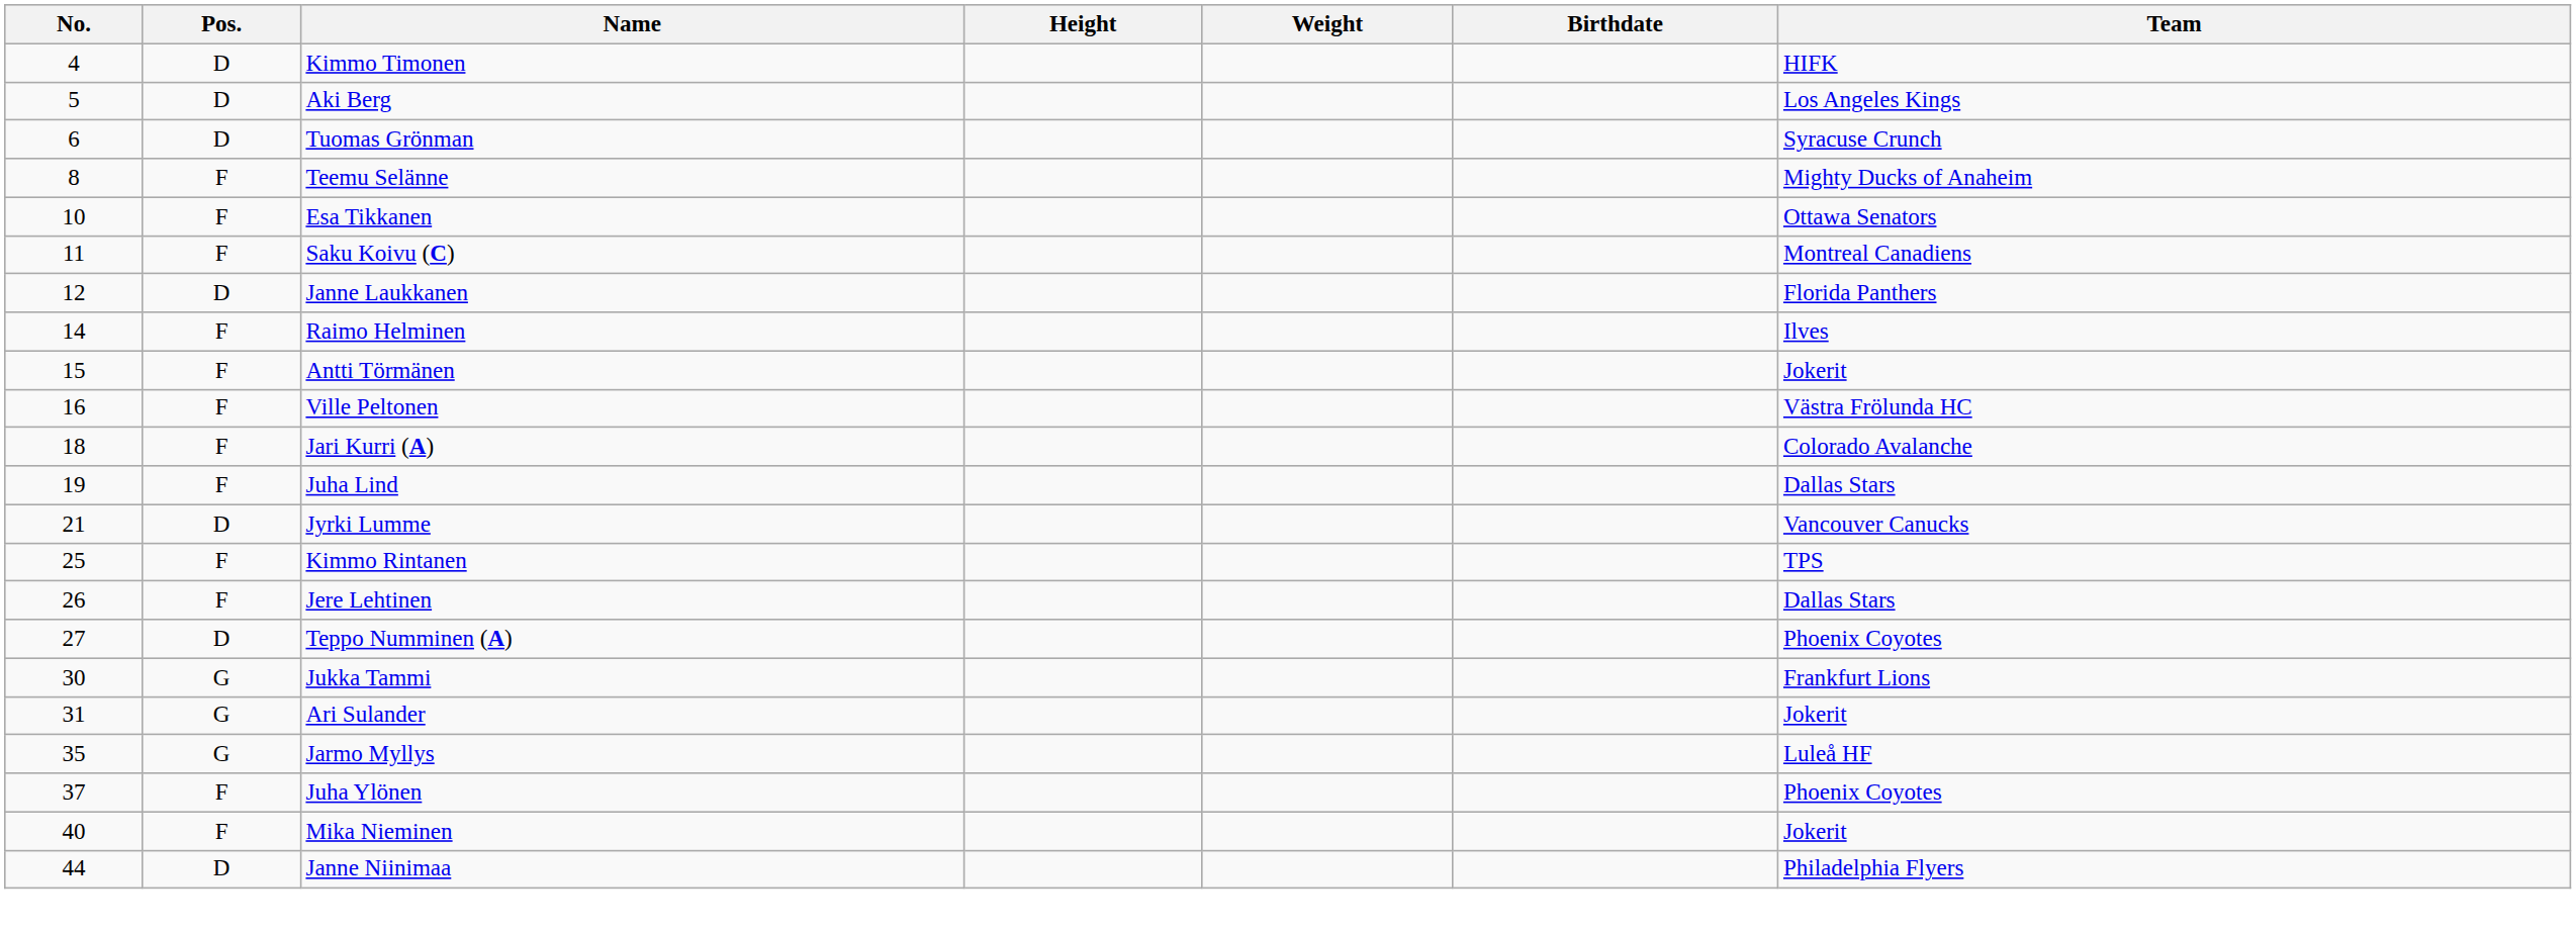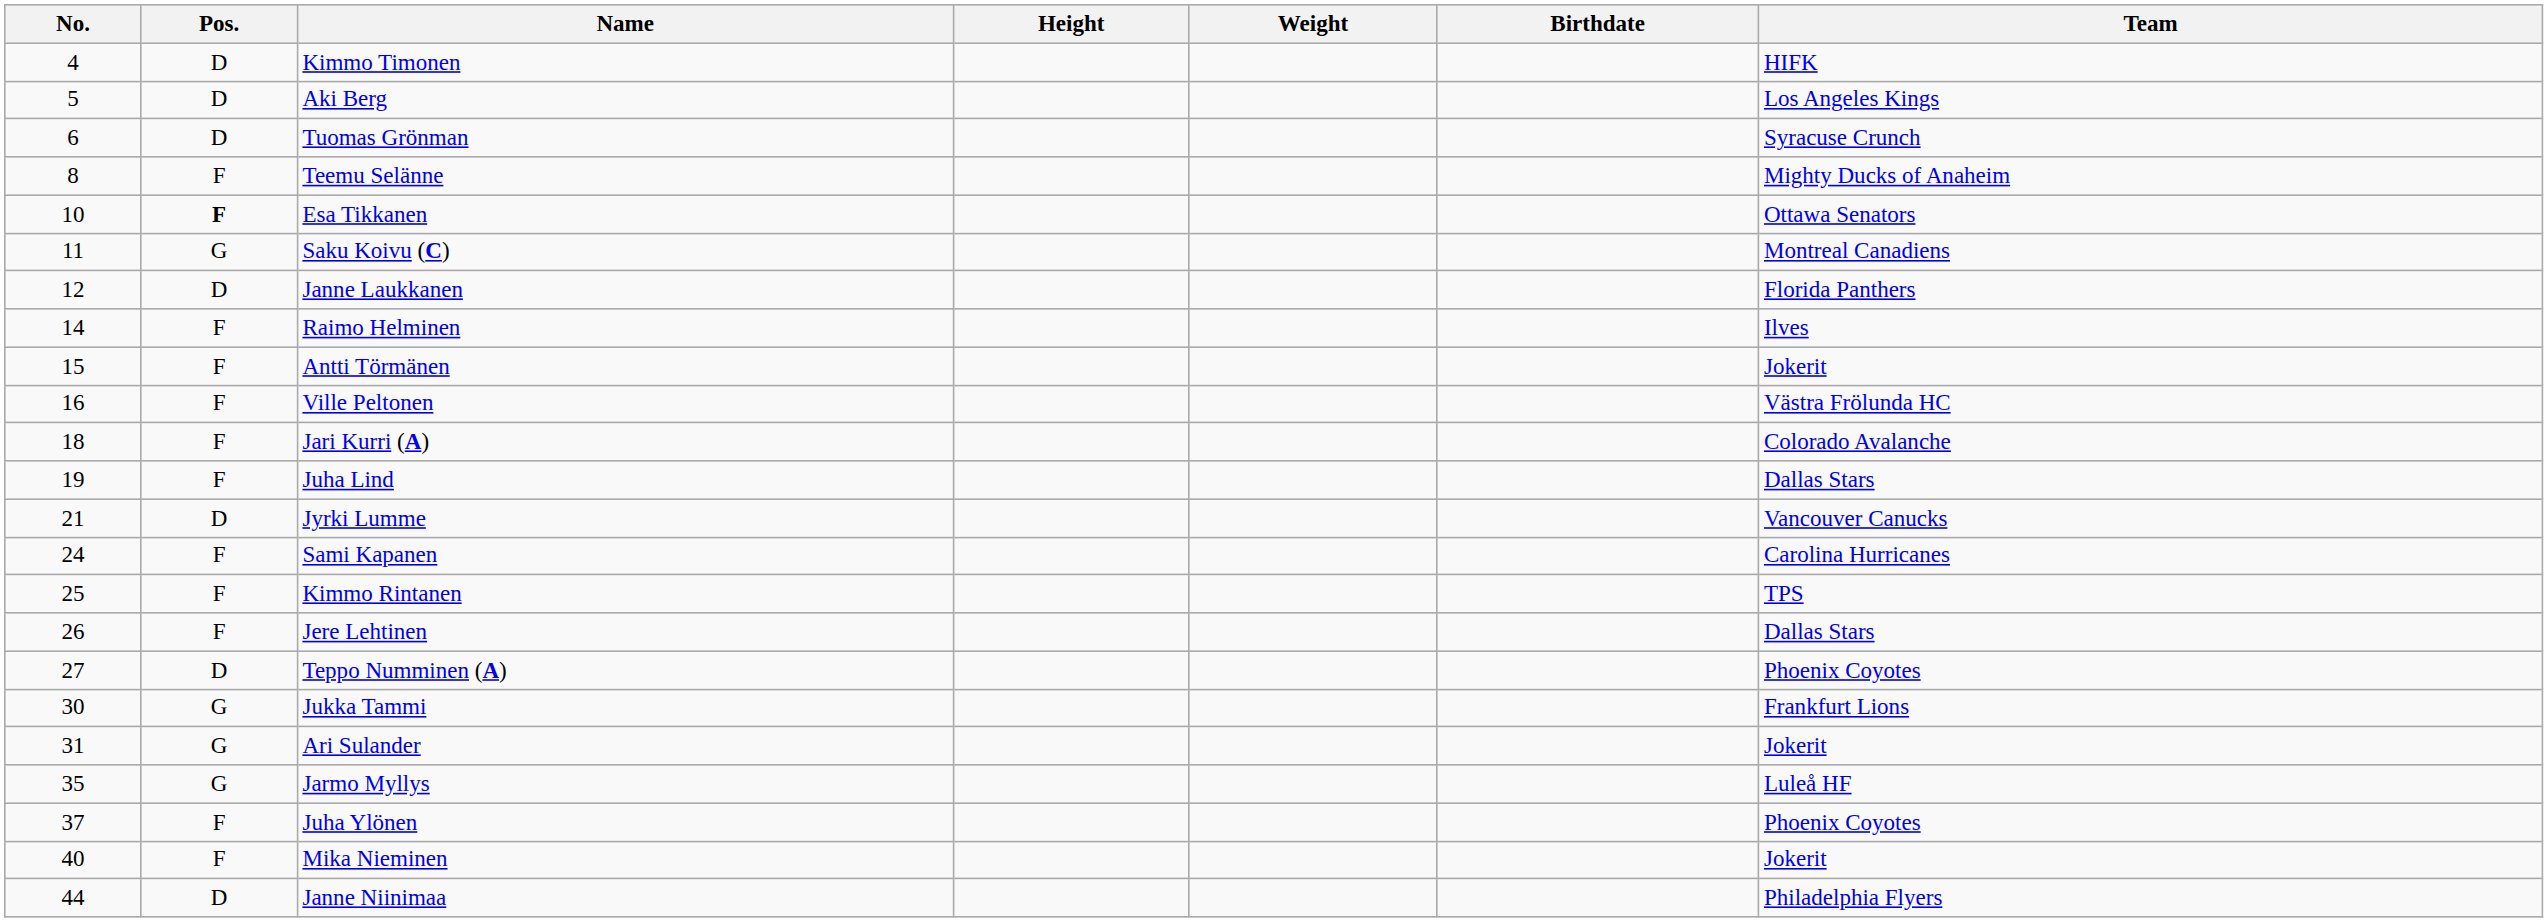Esa Tikkanen | Pos.: normal -> bold
Saku Koivu (C) | Pos.: F -> G
+ row: 24 | F | Sami Kapanen | Carolina Hurricanes
